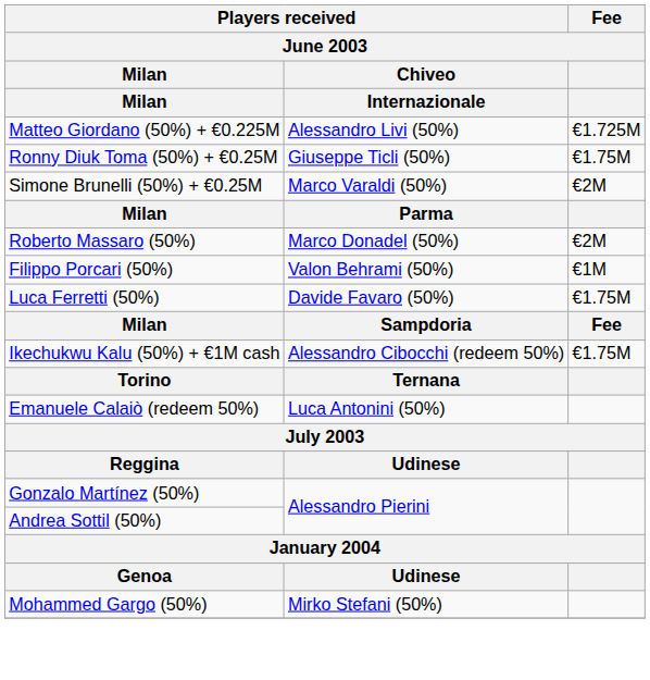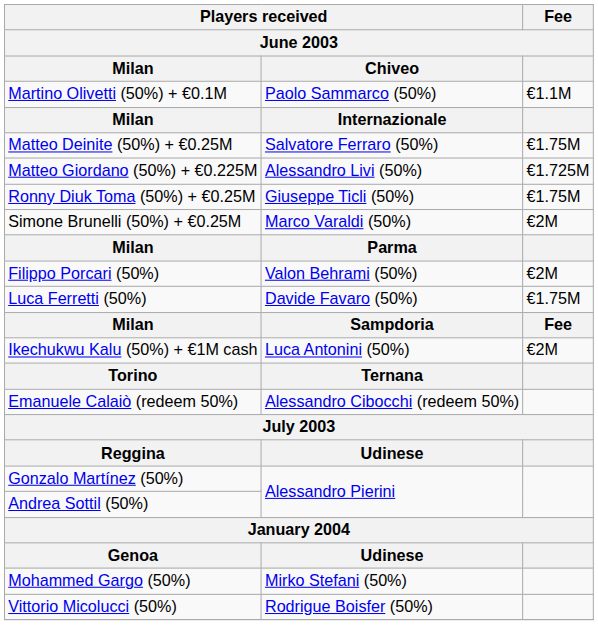+ row: Martino Olivetti (50%) + €0.1M | Paolo Sammarco (50%) | €1.1M
+ row: Matteo Deinite (50%) + €0.25M | Salvatore Ferraro (50%) | €1.75M
- row: Roberto Massaro (50%) | Marco Donadel (50%) | €2M
Filippo Porcari (50%) | Fee: €1M -> €2M
Ikechukwu Kalu (50%) + €1M cash | Players received / Chiveo: Alessandro Cibocchi (redeem 50%) -> Luca Antonini (50%)
Ikechukwu Kalu (50%) + €1M cash | Fee: €1.75M -> €2M
Emanuele Calaiò (redeem 50%) | Players received / Chiveo: Luca Antonini (50%) -> Alessandro Cibocchi (redeem 50%)
+ row: Vittorio Micolucci (50%) | Rodrigue Boisfer (50%)
